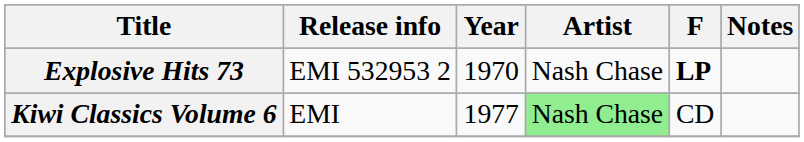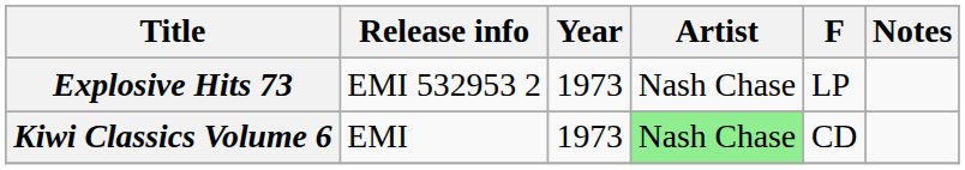Explosive Hits 73 | Year: 1970 -> 1973
Explosive Hits 73 | F: bold -> normal
Kiwi Classics Volume 6 | Year: 1977 -> 1973
